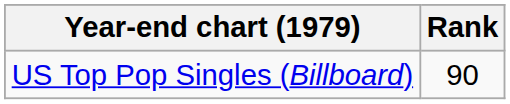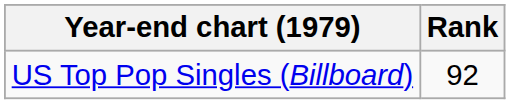US Top Pop Singles (Billboard) | Rank: 90 -> 92
